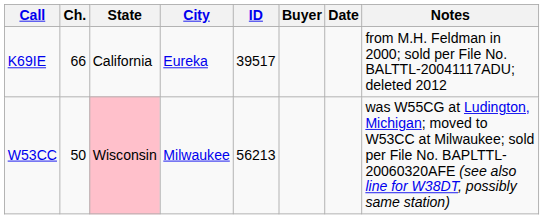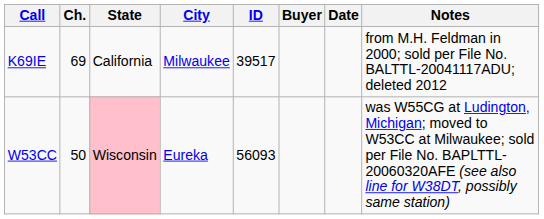K69IE | Ch.: 66 -> 69
K69IE | City: Eureka -> Milwaukee
W53CC | City: Milwaukee -> Eureka
W53CC | ID: 56213 -> 56093
